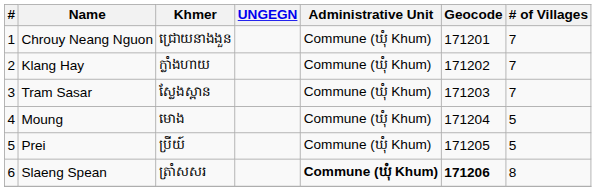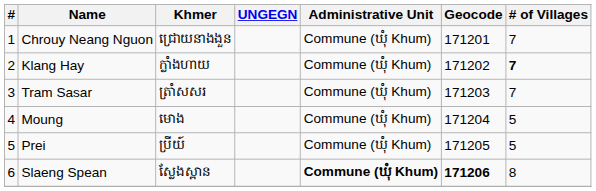Klang Hay | # of Villages: normal -> bold
Tram Sasar | Khmer: ស្លែងស្ពាន -> ត្រាំសសរ
Slaeng Spean | Khmer: ត្រាំសសរ -> ស្លែងស្ពាន
